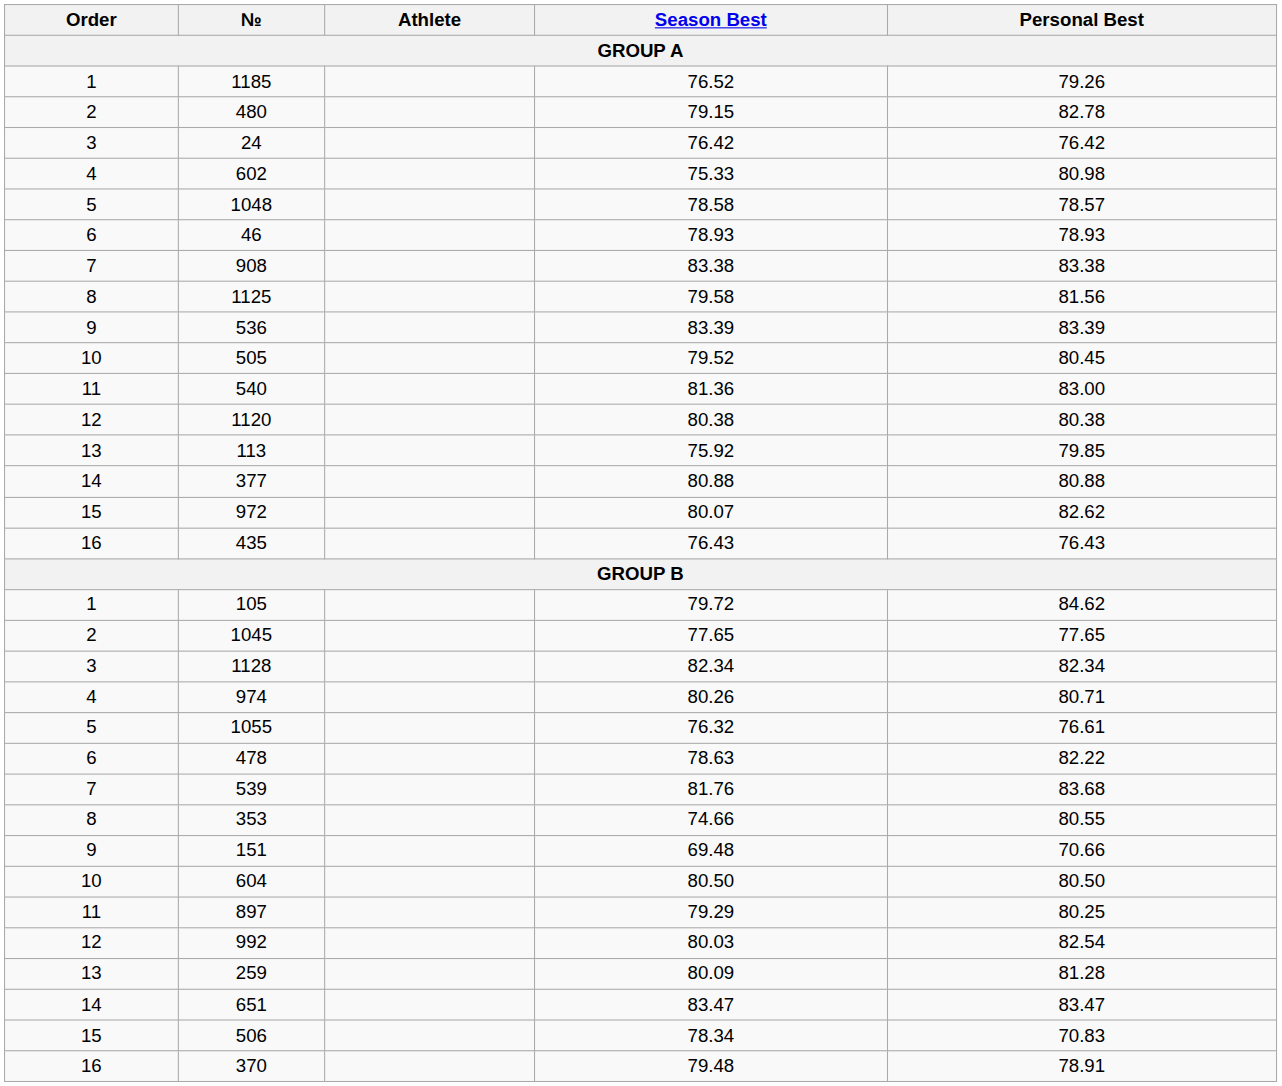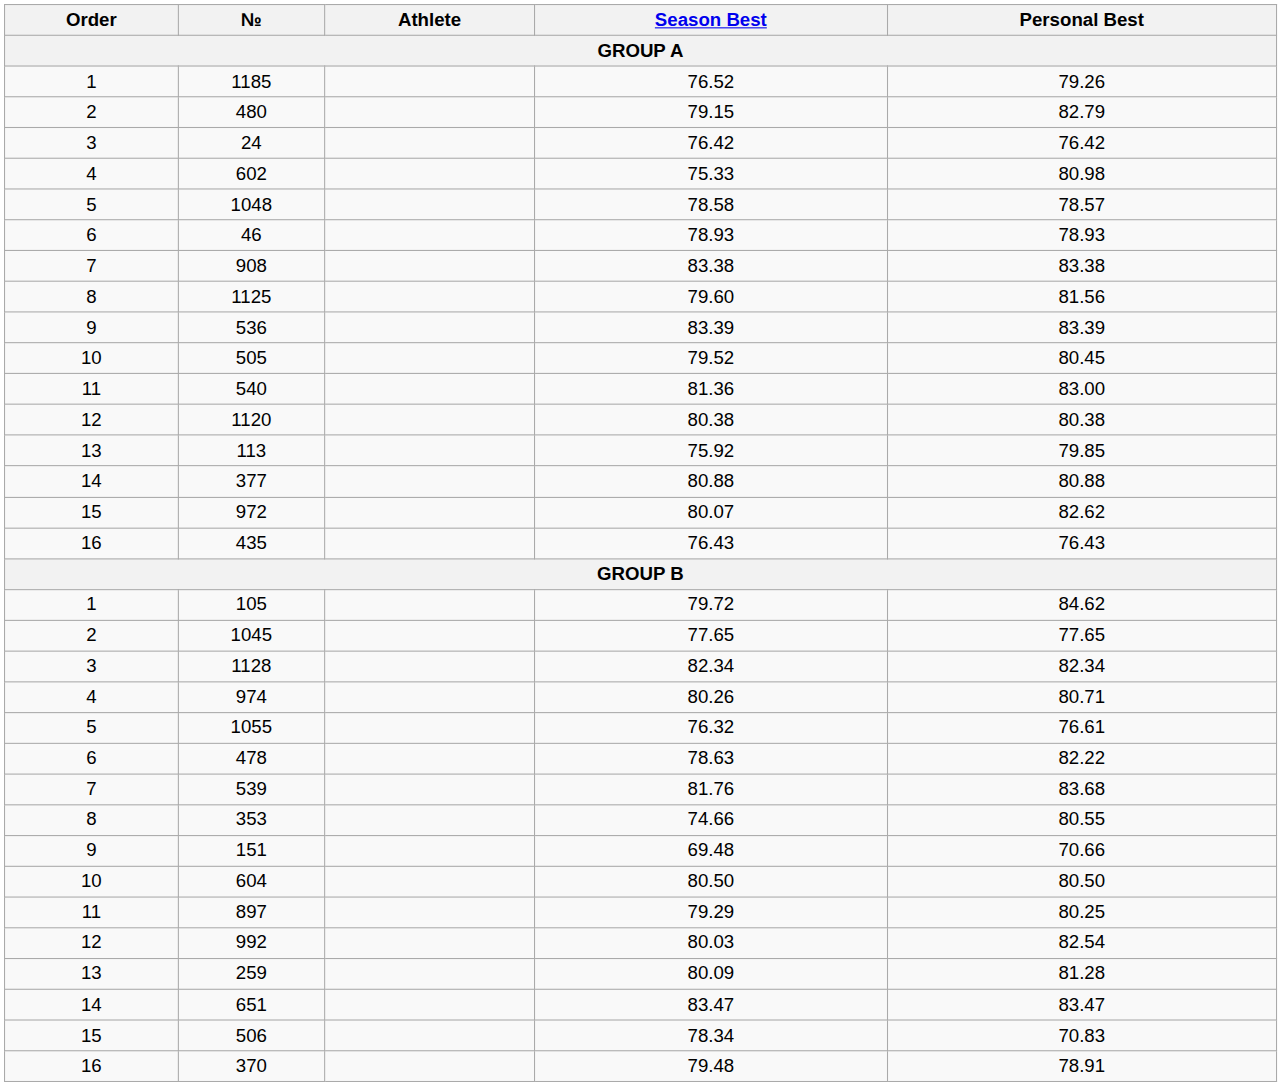480 | Personal Best: 82.78 -> 82.79
1125 | Season Best: 79.58 -> 79.60
